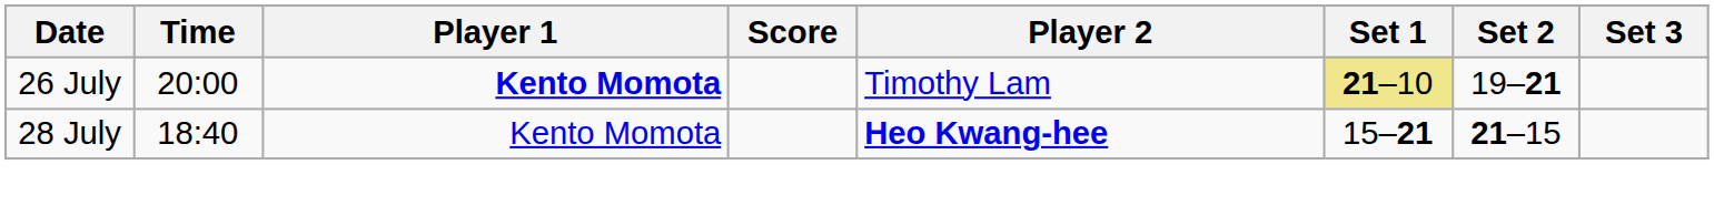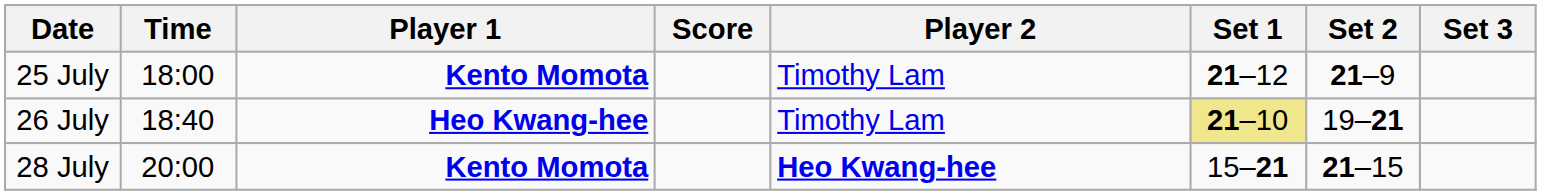+ row: 25 July | 18:00 | Kento Momota | Timothy Lam | 21–12 | 21–9
26 July | Time: 20:00 -> 18:40
26 July | Player 1: Kento Momota -> Heo Kwang-hee
28 July | Time: 18:40 -> 20:00
28 July | Player 1: normal -> bold
